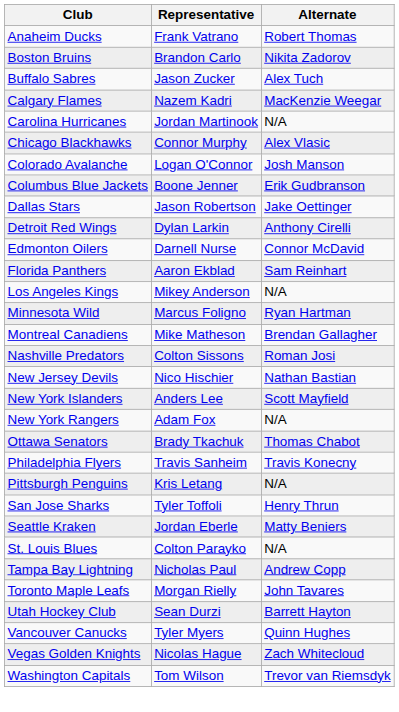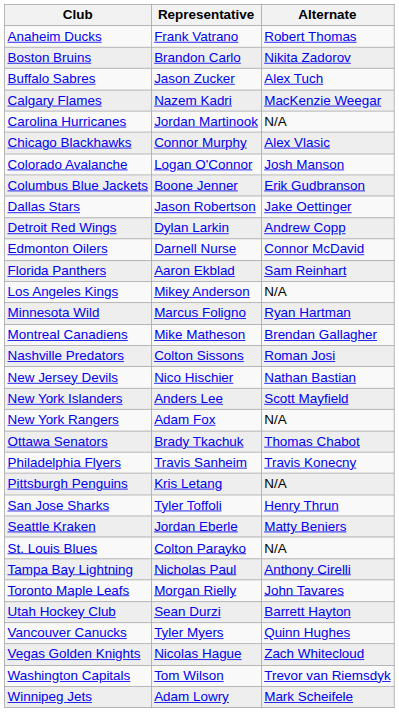Detroit Red Wings | Alternate: Anthony Cirelli -> Andrew Copp
Tampa Bay Lightning | Alternate: Andrew Copp -> Anthony Cirelli
+ row: Winnipeg Jets | Adam Lowry | Mark Scheifele
